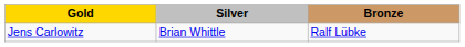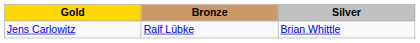columns swapped: Silver <-> Bronze
